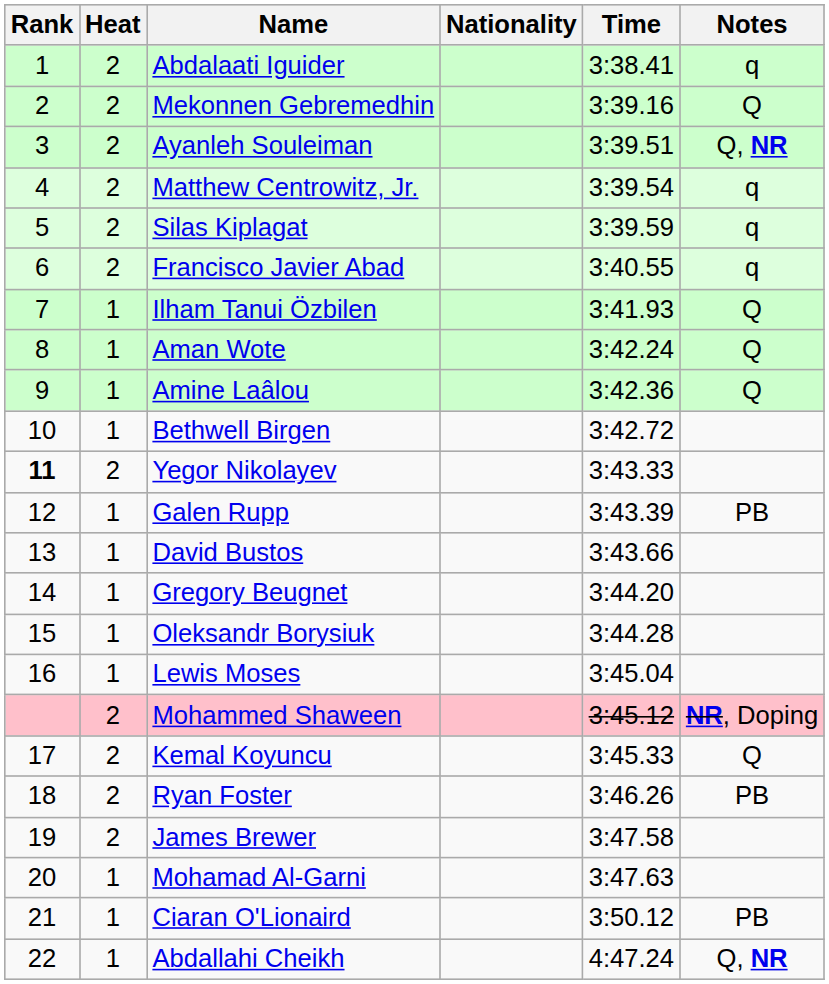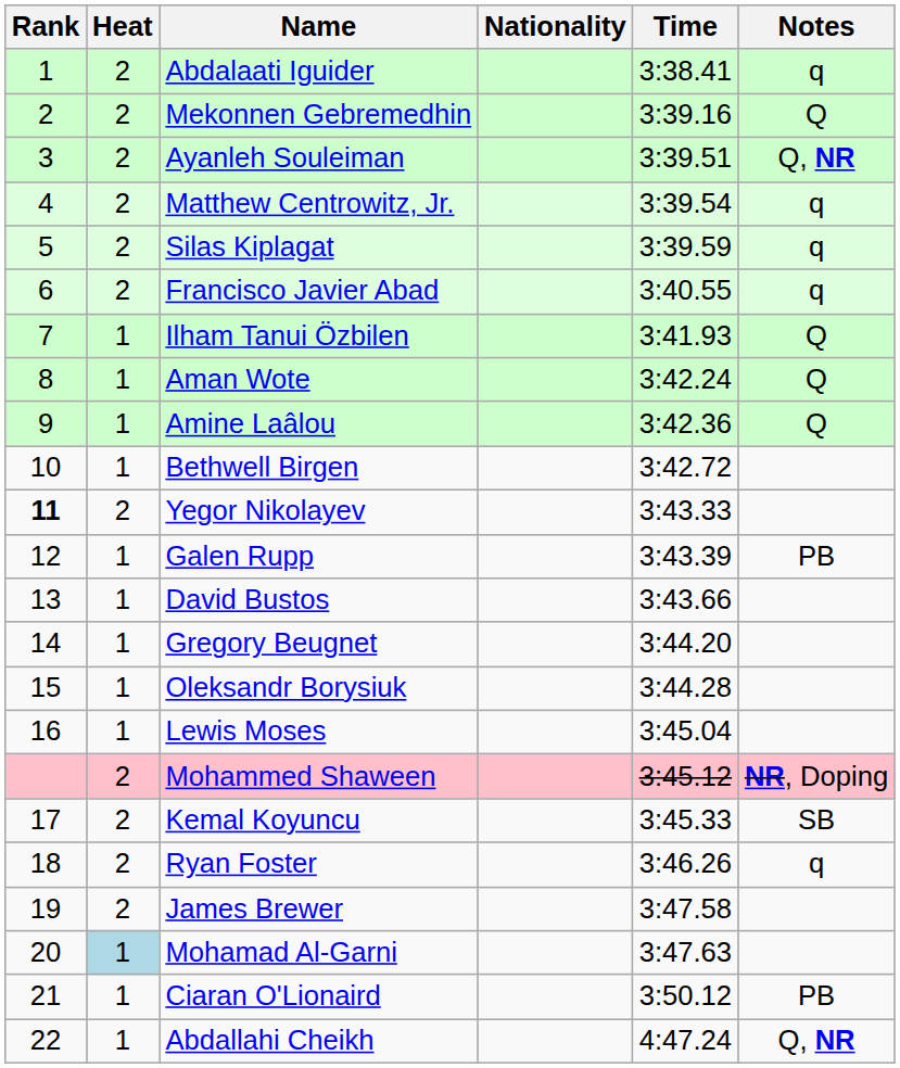Kemal Koyuncu | Notes: Q -> SB
Ryan Foster | Notes: PB -> q
Mohamad Al-Garni | Heat: no background -> lightblue background
